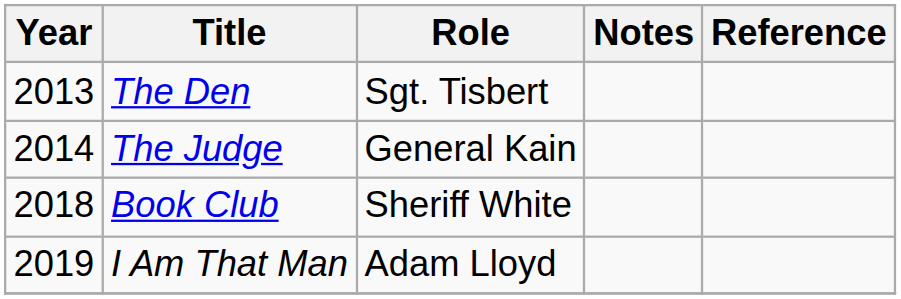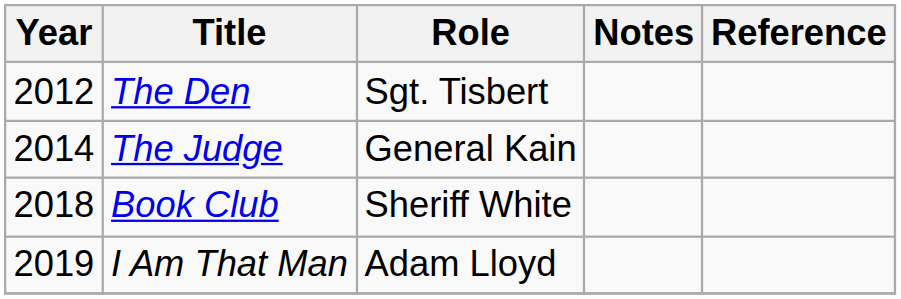The Den | Year: 2013 -> 2012
